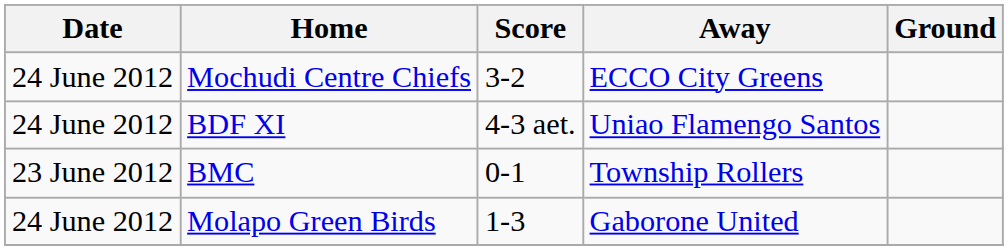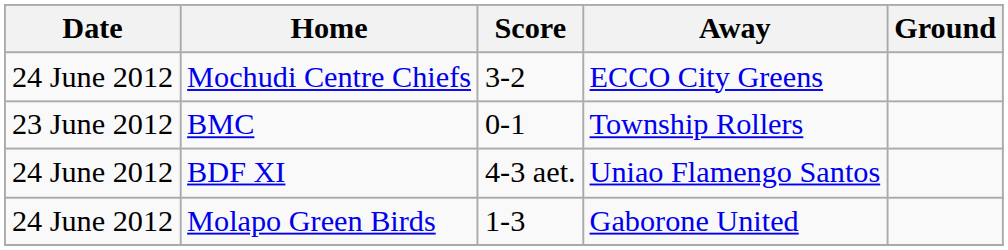rows swapped: BMC <-> BDF XI
